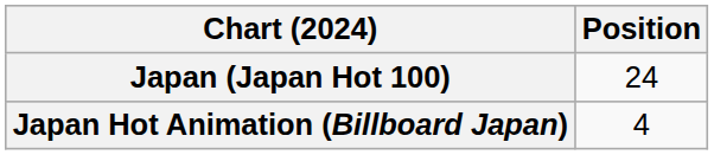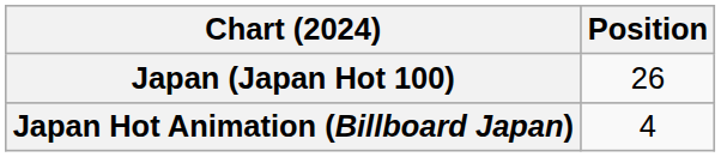Japan (Japan Hot 100) | Position: 24 -> 26
